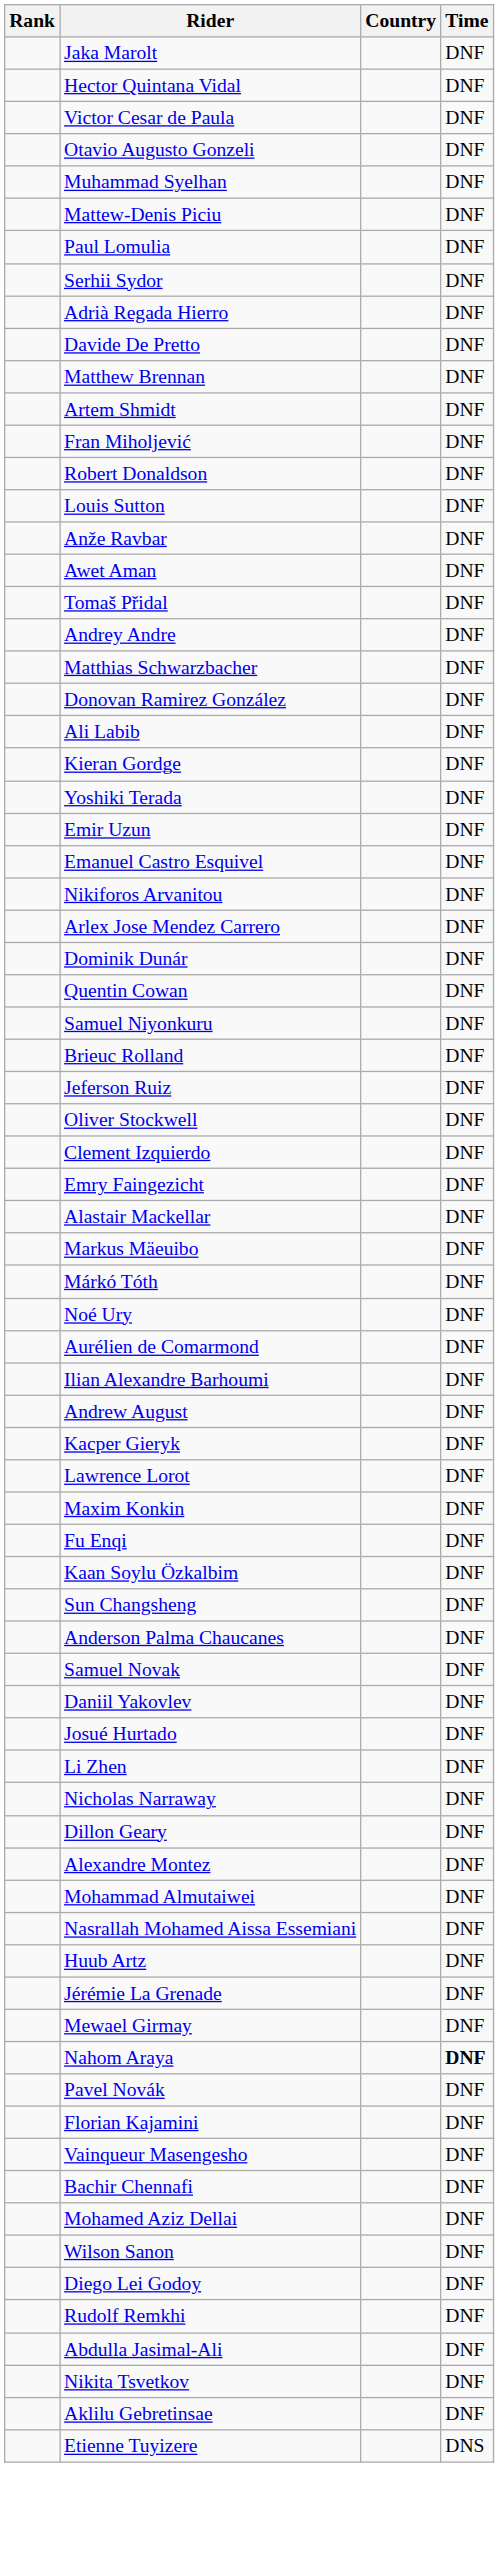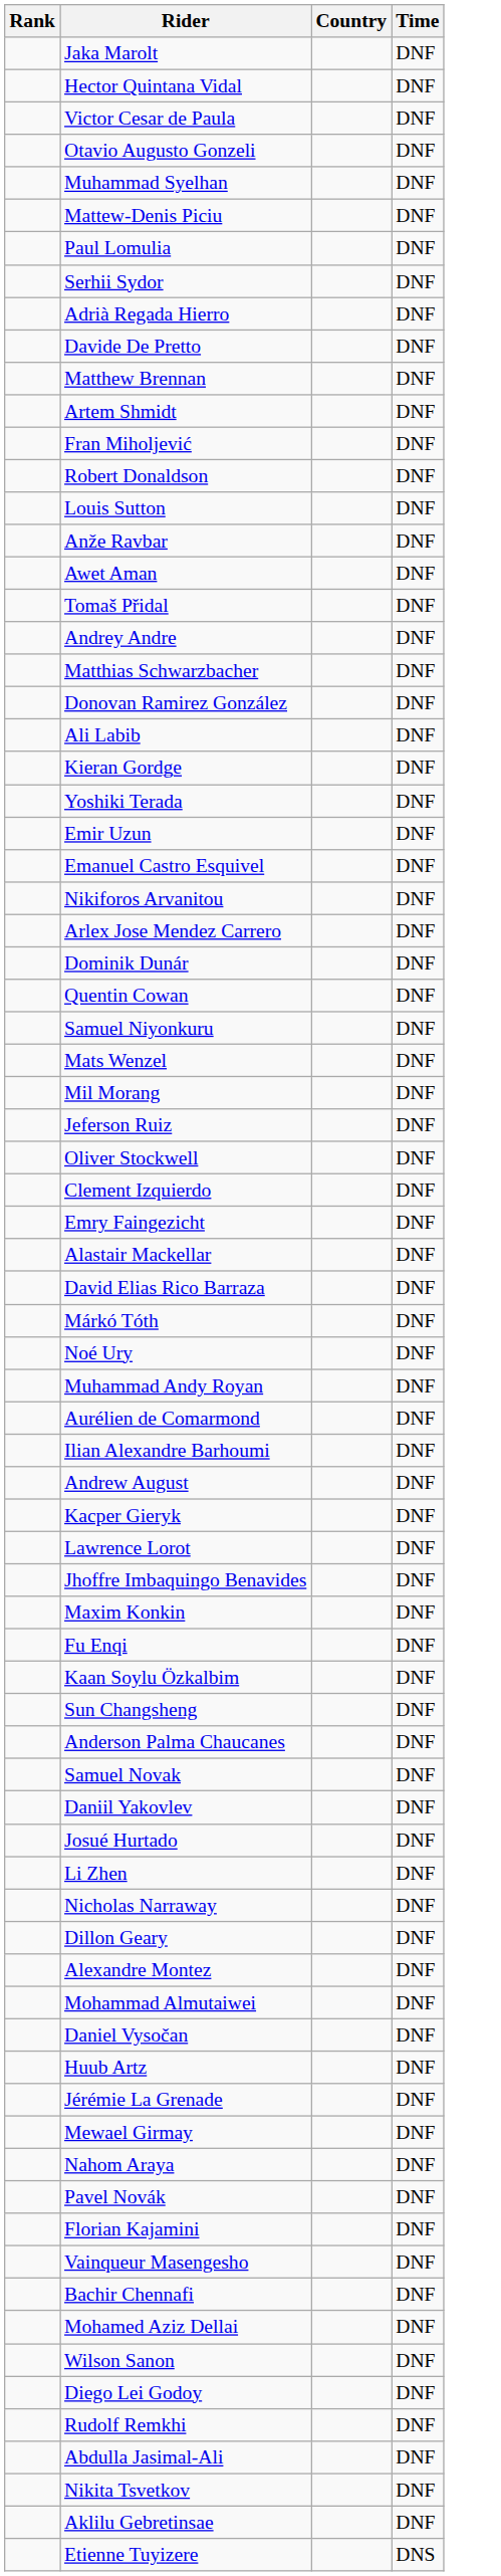- row: Brieuc Rolland | DNF
+ row: Mats Wenzel | DNF
+ row: Mil Morang | DNF
+ row: David Elias Rico Barraza | DNF
- row: Markus Mäeuibo | DNF
+ row: Muhammad Andy Royan | DNF
+ row: Jhoffre Imbaquingo Benavides | DNF
- row: Nasrallah Mohamed Aissa Essemiani | DNF
+ row: Daniel Vysočan | DNF
Nahom Araya | Time: bold -> normal
